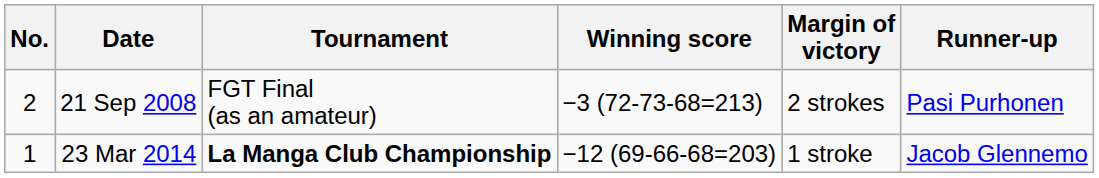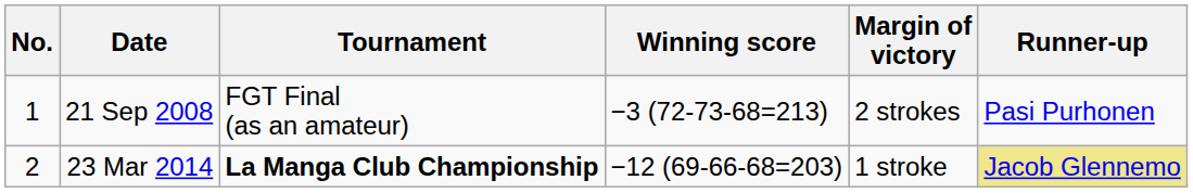21 Sep 2008 | No.: 2 -> 1
23 Mar 2014 | No.: 1 -> 2
23 Mar 2014 | Runner-up: no background -> khaki background
